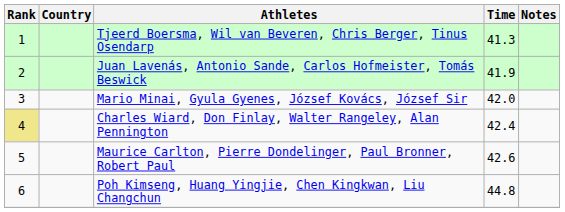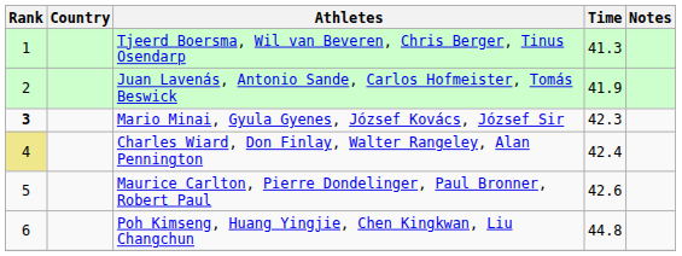Mario Minai, Gyula Gyenes, József Kovács, József Sir | Rank: normal -> bold
Mario Minai, Gyula Gyenes, József Kovács, József Sir | Time: 42.0 -> 42.3
